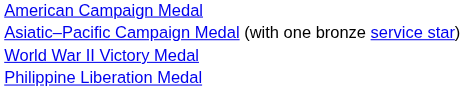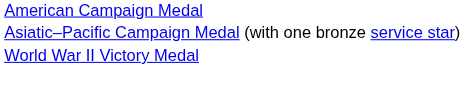- row: Philippine Liberation Medal
